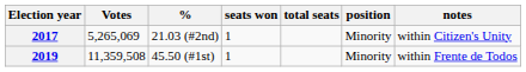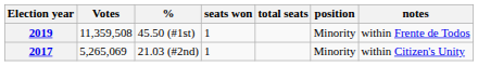rows swapped: 2017 <-> 2019
